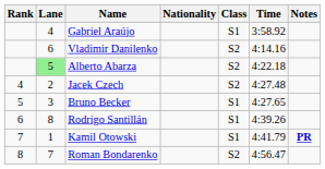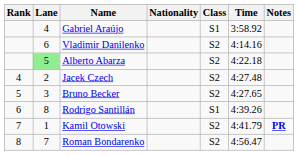Bruno Becker | Class: S1 -> S2
Kamil Otowski | Class: S1 -> S2
